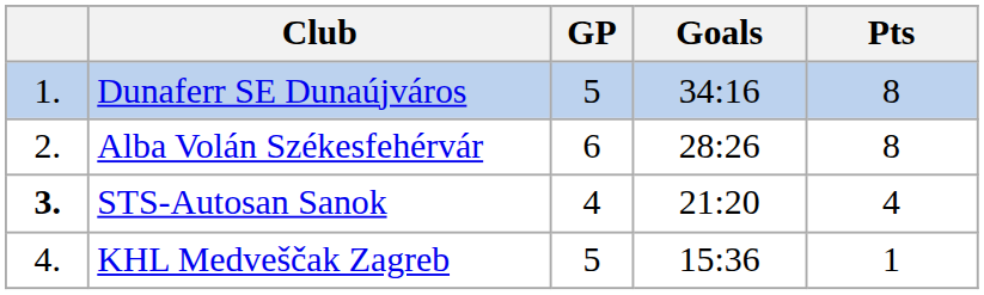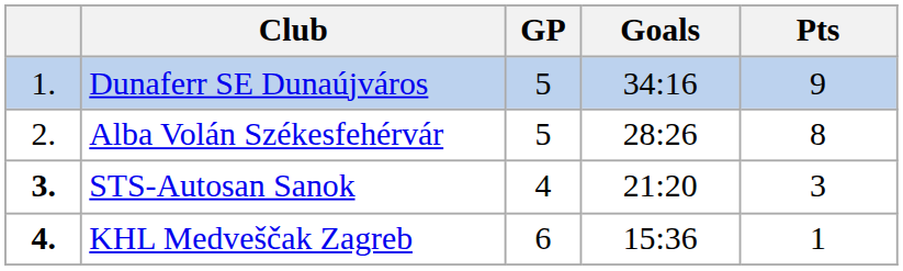Dunaferr SE Dunaújváros | Pts: 8 -> 9
Alba Volán Székesfehérvár | GP: 6 -> 5
STS-Autosan Sanok | Pts: 4 -> 3
KHL Medveščak Zagreb | column 1: normal -> bold
KHL Medveščak Zagreb | GP: 5 -> 6
